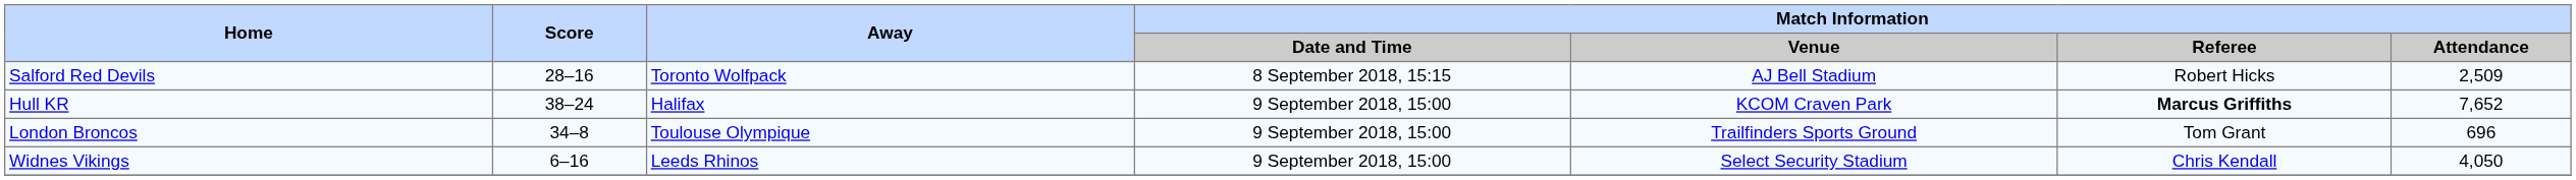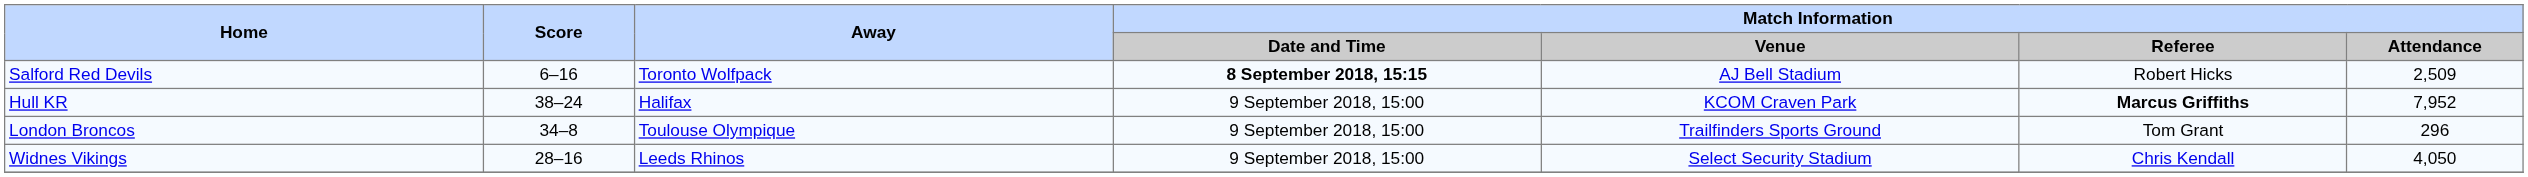Salford Red Devils | Score: 28–16 -> 6–16
Salford Red Devils | Match Information / Date and Time: normal -> bold
Hull KR | Match Information / Attendance: 7,652 -> 7,952
London Broncos | Match Information / Attendance: 696 -> 296
Widnes Vikings | Score: 6–16 -> 28–16
